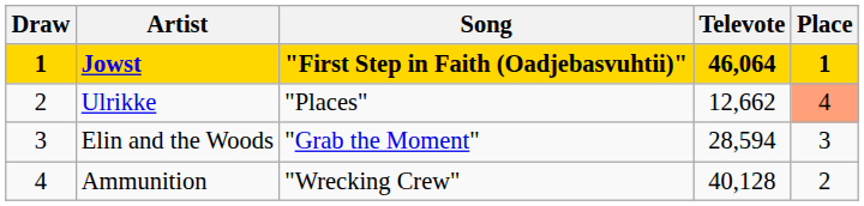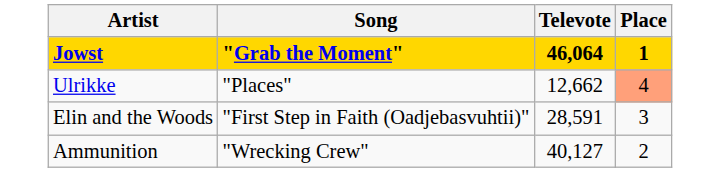- column: Draw | 1 | 2 | 3 | 4
Jowst | Song: "First Step in Faith (Oadjebasvuhtii)" -> "Grab the Moment"
Elin and the Woods | Song: "Grab the Moment" -> "First Step in Faith (Oadjebasvuhtii)"
Elin and the Woods | Televote: 28,594 -> 28,591
Ammunition | Televote: 40,128 -> 40,127
